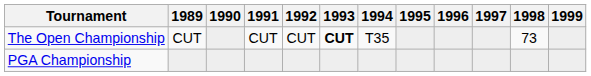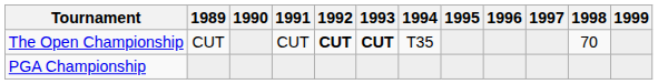The Open Championship | 1992: normal -> bold
The Open Championship | 1998: 73 -> 70
